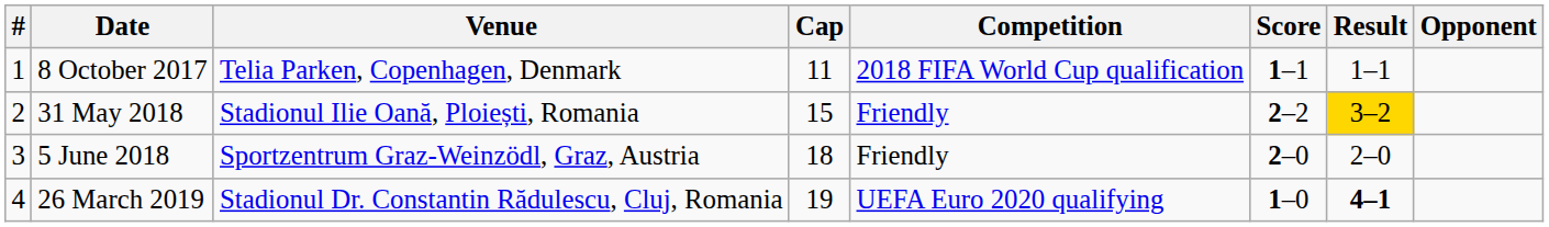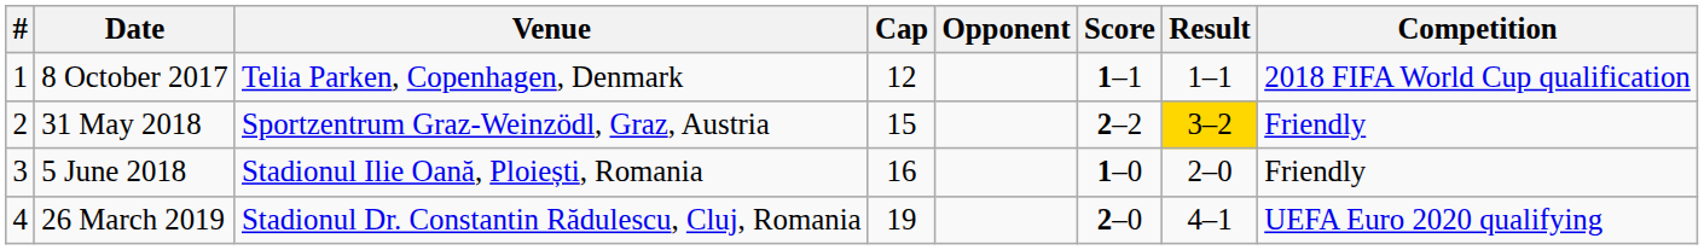columns swapped: Opponent <-> Competition
8 October 2017 | Cap: 11 -> 12
31 May 2018 | Venue: Stadionul Ilie Oană, Ploiești, Romania -> Sportzentrum Graz-Weinzödl, Graz, Austria
5 June 2018 | Venue: Sportzentrum Graz-Weinzödl, Graz, Austria -> Stadionul Ilie Oană, Ploiești, Romania
5 June 2018 | Cap: 18 -> 16
5 June 2018 | Score: 2–0 -> 1–0
26 March 2019 | Score: 1–0 -> 2–0
26 March 2019 | Result: bold -> normal
